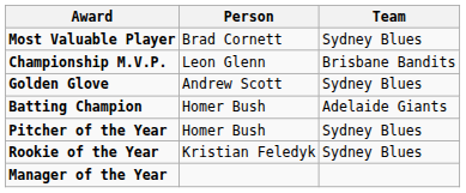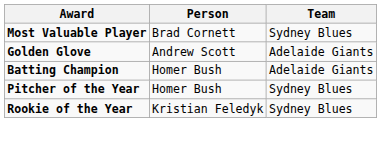- row: Championship M.V.P. | Leon Glenn | Brisbane Bandits
Golden Glove | Team: Sydney Blues -> Adelaide Giants
- row: Manager of the Year
